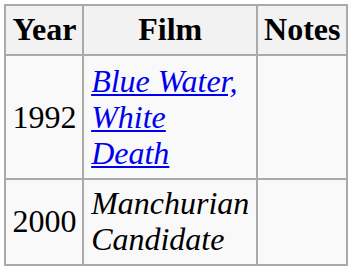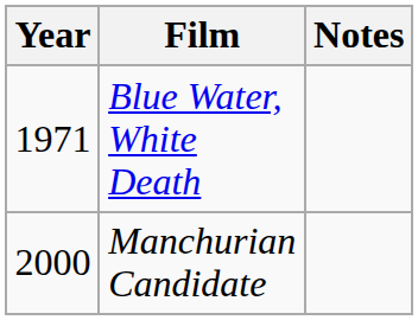Blue Water, White Death | Year: 1992 -> 1971
